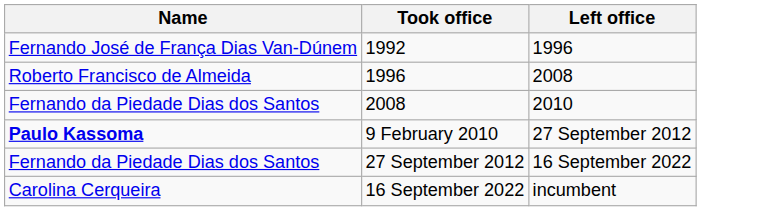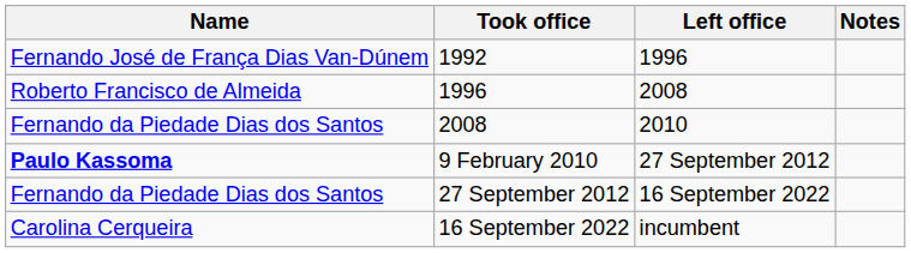+ column: Notes
